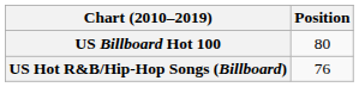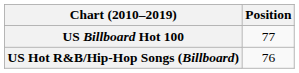US Billboard Hot 100 | Position: 80 -> 77
